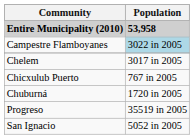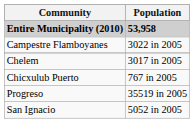Campestre Flamboyanes | Population: lightblue background -> no background
- row: Chuburná | 1720 in 2005
